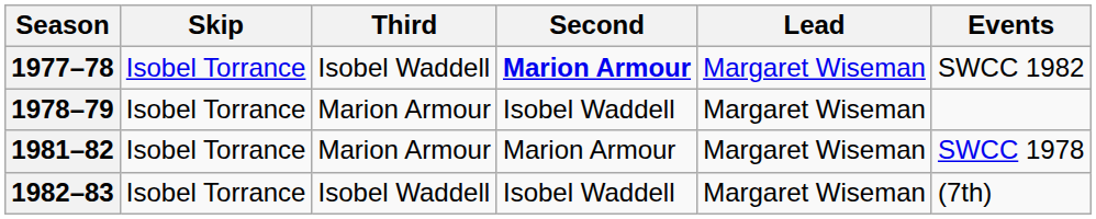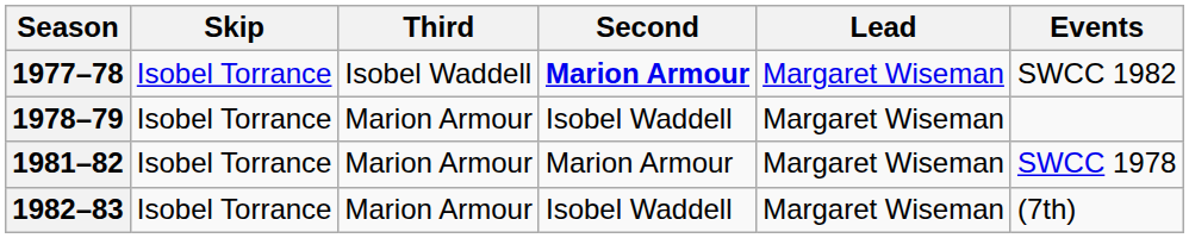1982–83 | Third: Isobel Waddell -> Marion Armour
